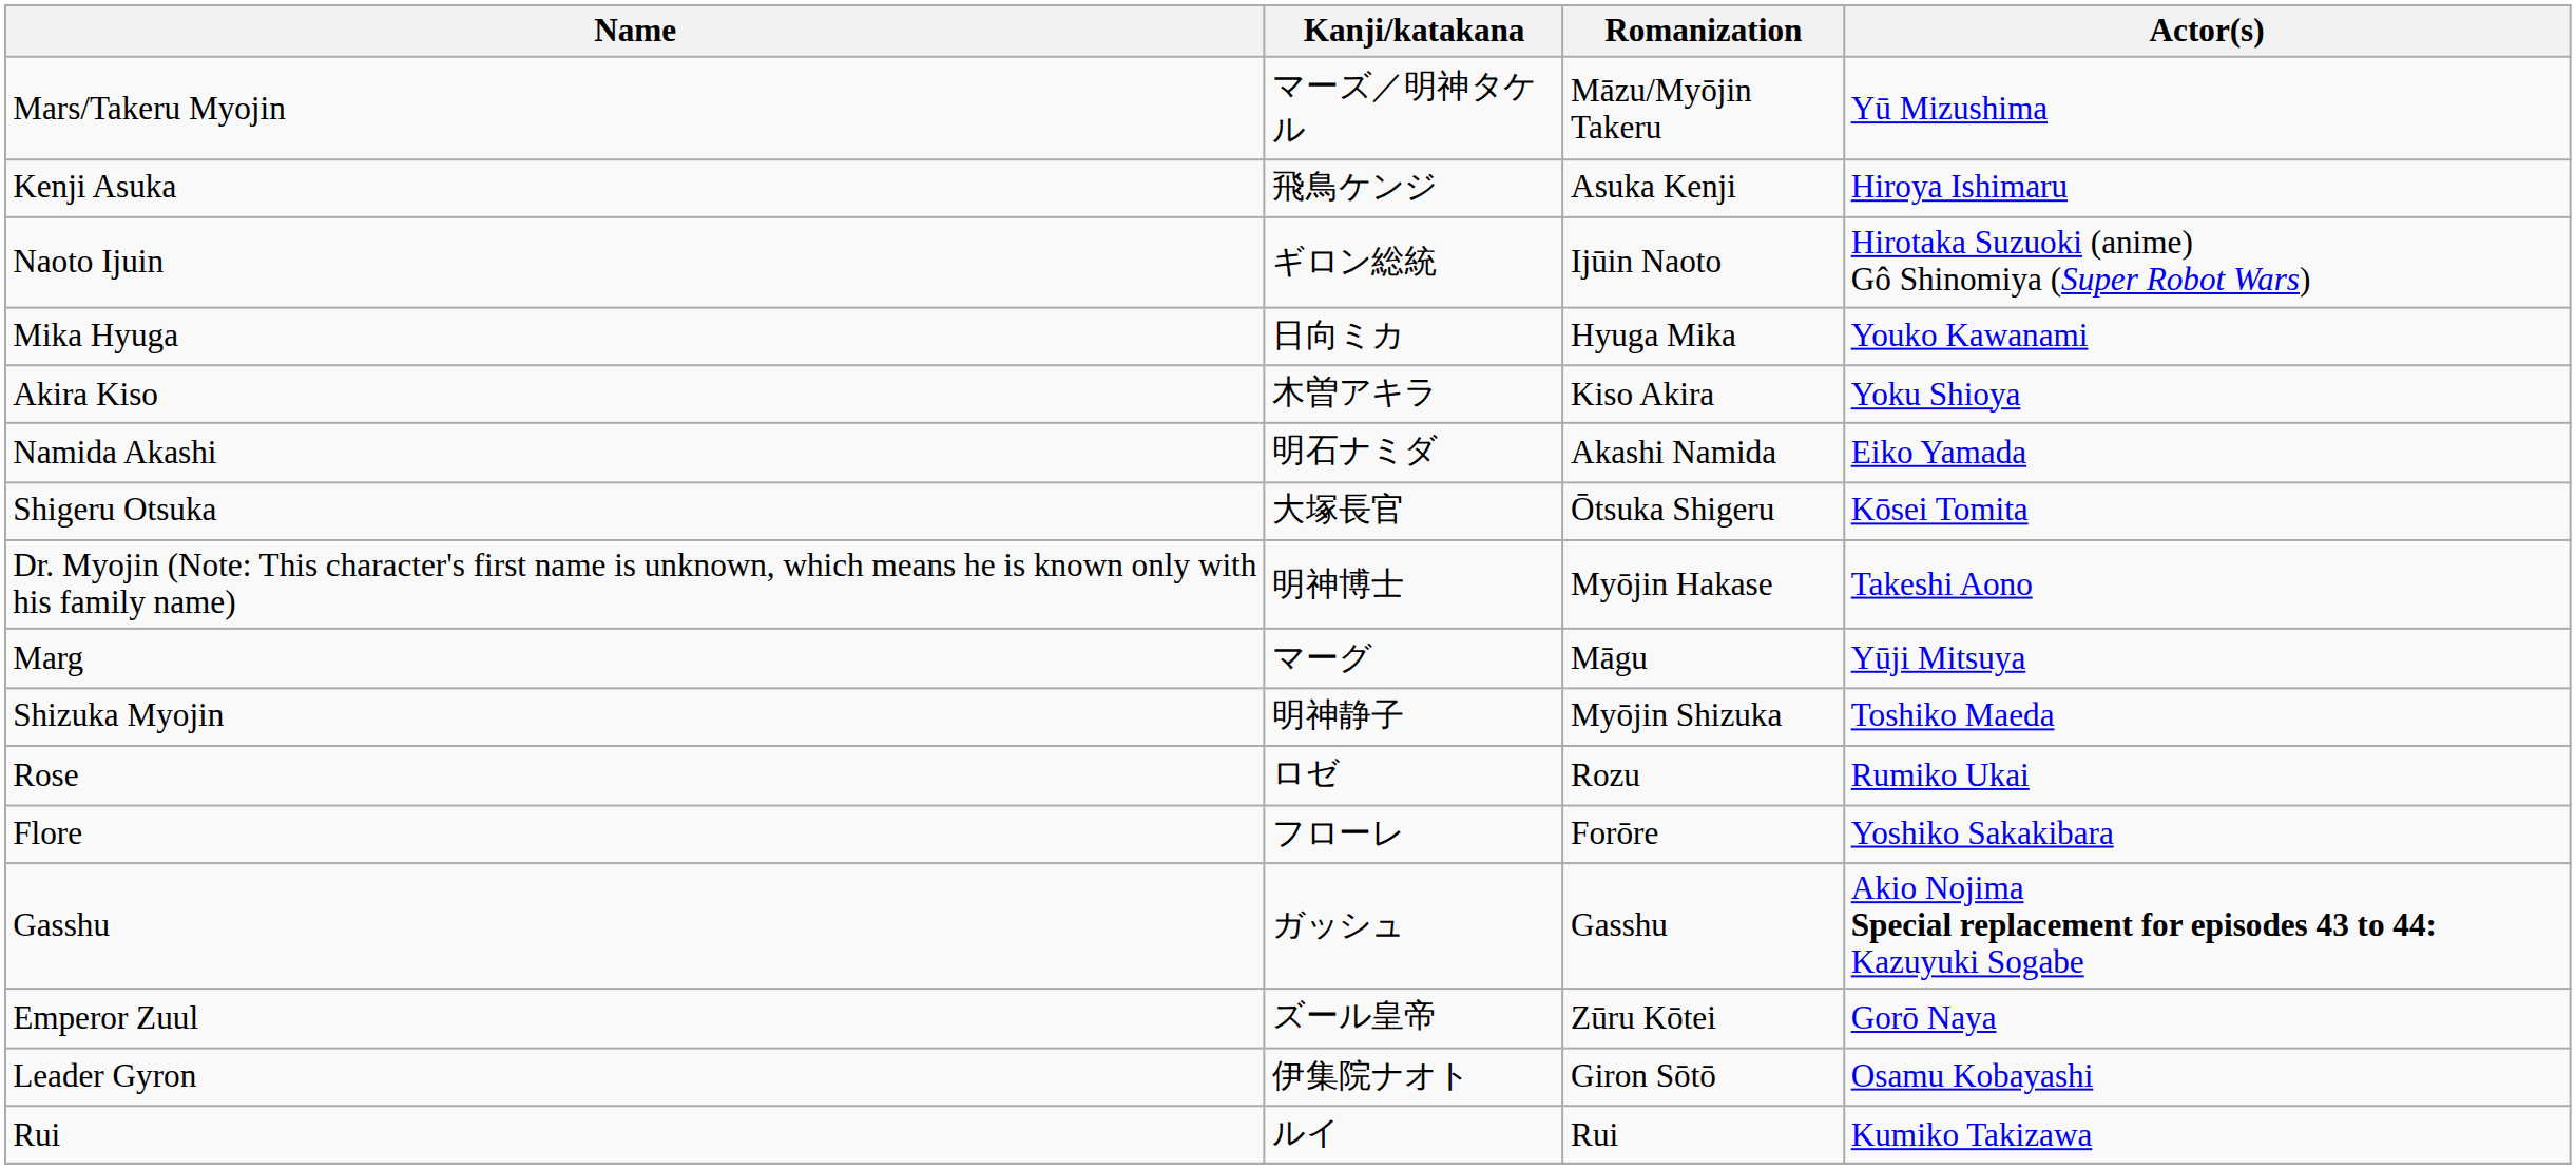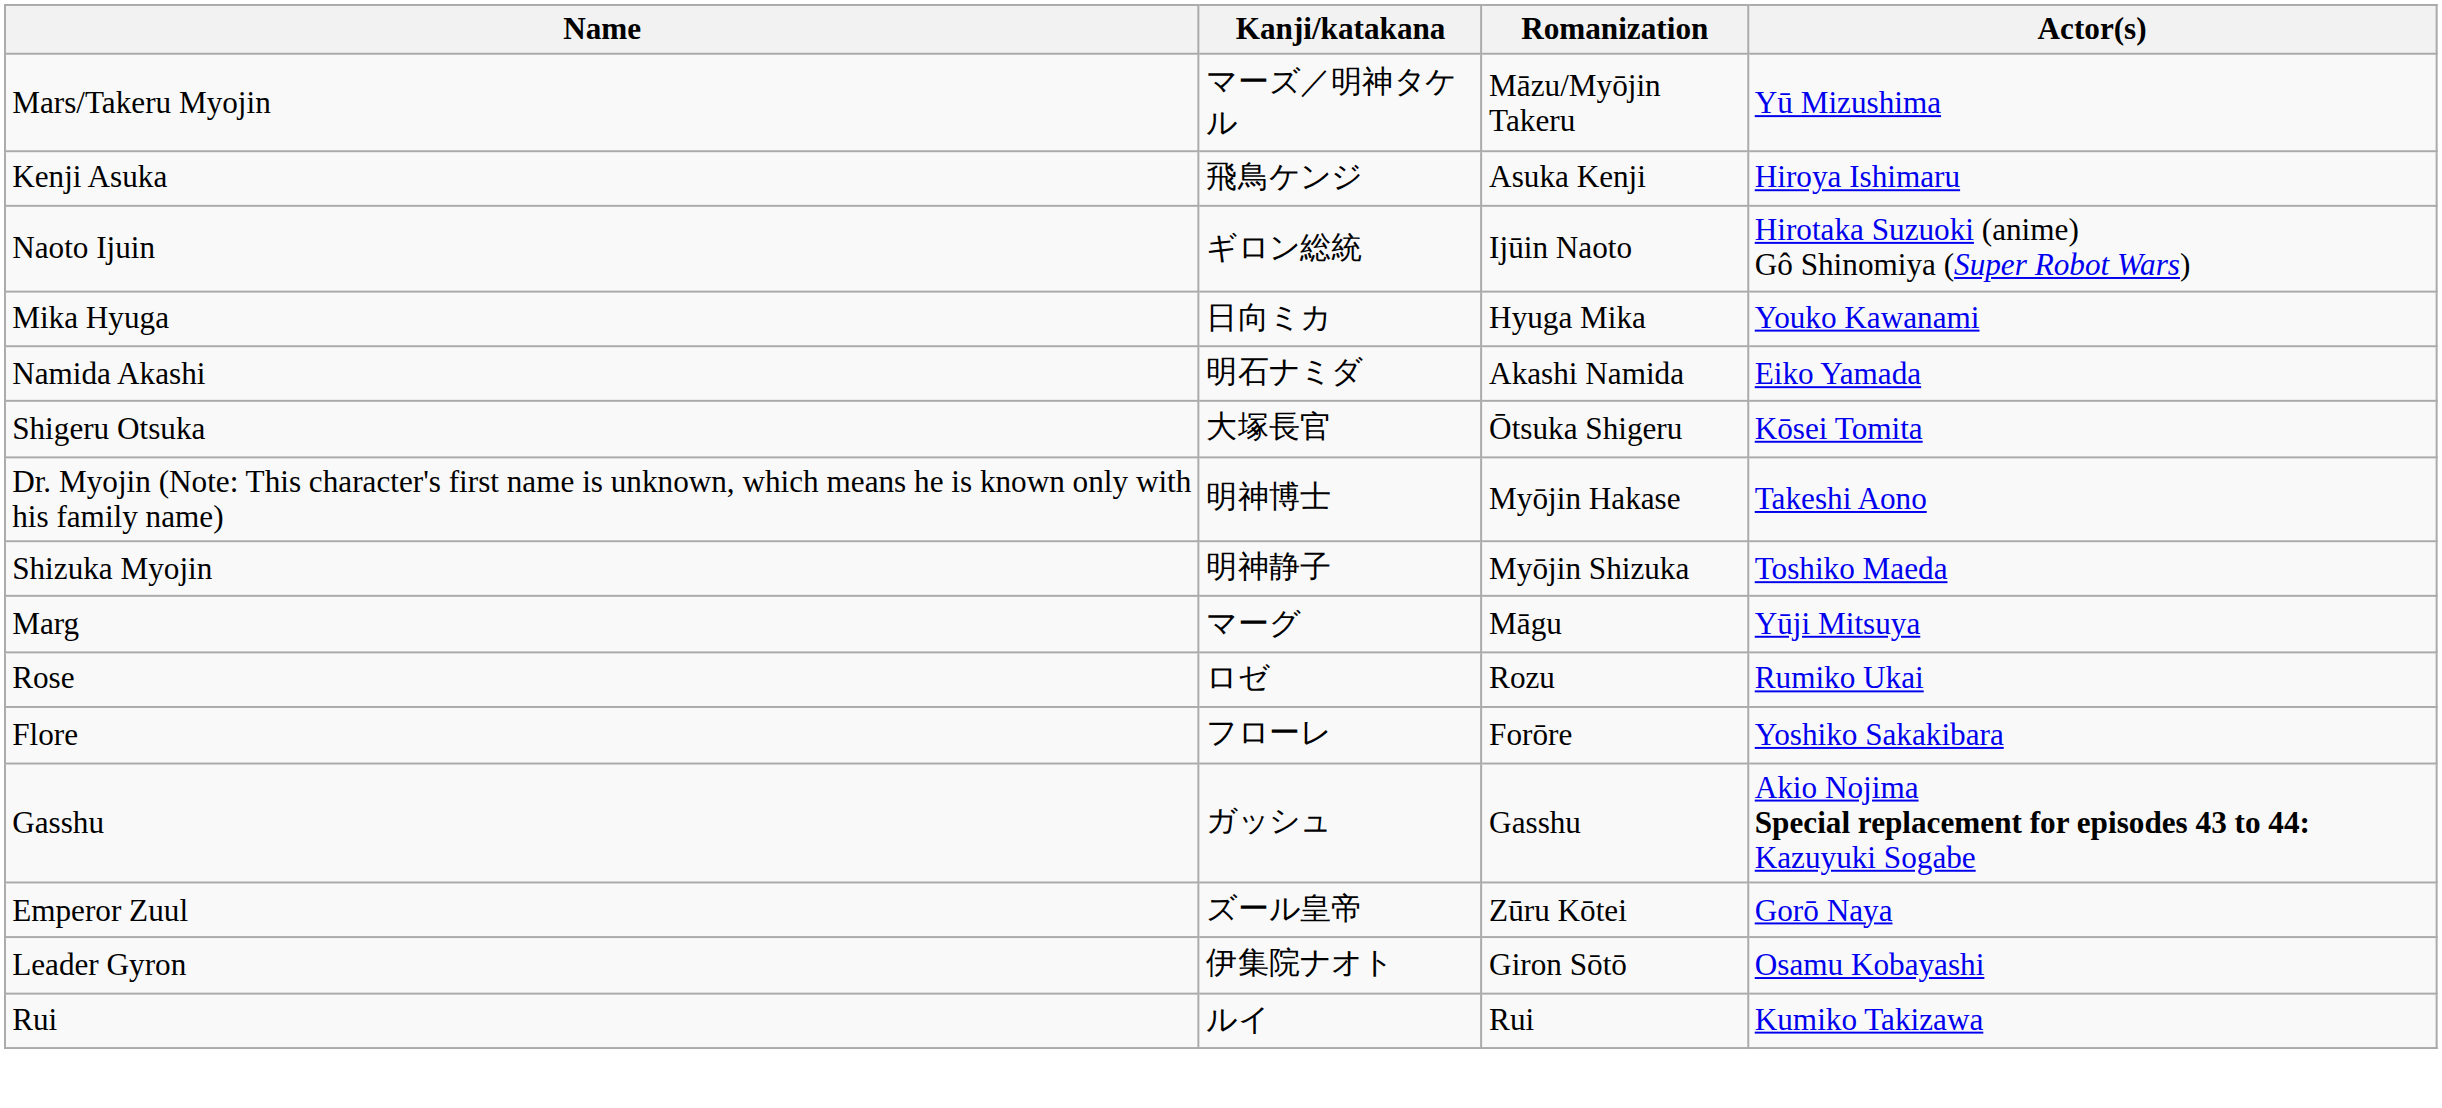- row: Akira Kiso | 木曽アキラ | Kiso Akira | Yoku Shioya
rows swapped: Shizuka Myojin <-> Marg
